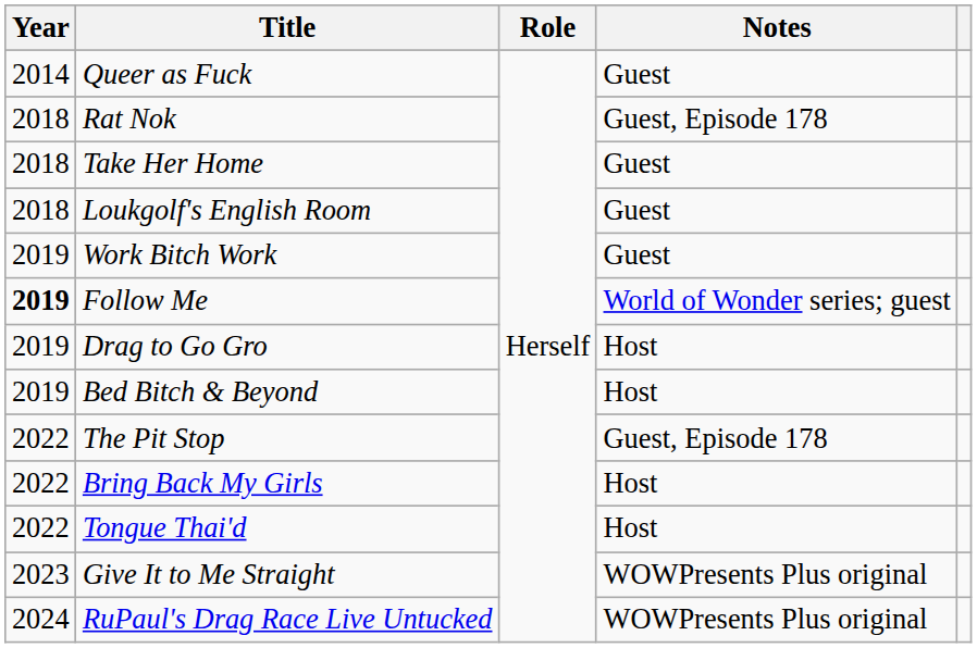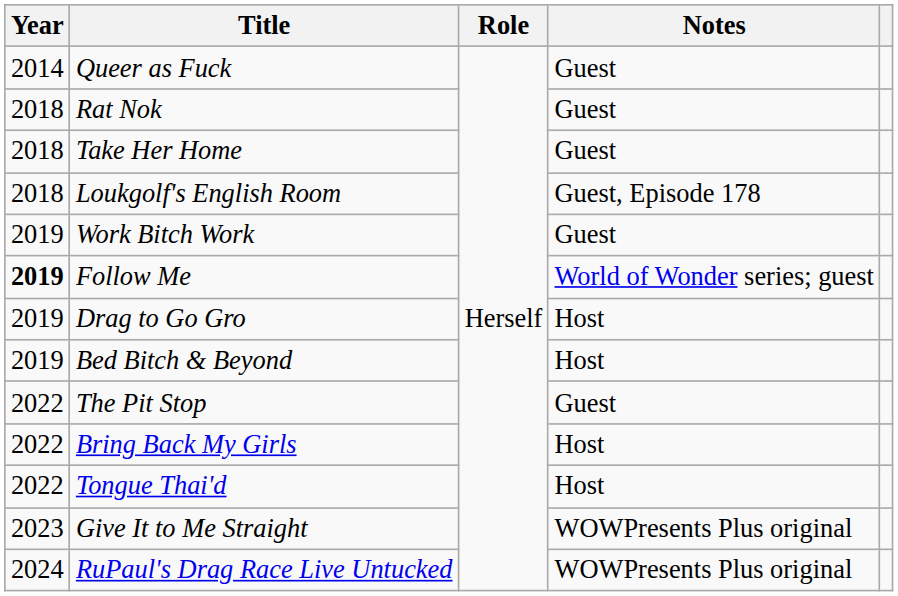Rat Nok | Notes: Guest, Episode 178 -> Guest
Loukgolf's English Room | Notes: Guest -> Guest, Episode 178
The Pit Stop | Notes: Guest, Episode 178 -> Guest
